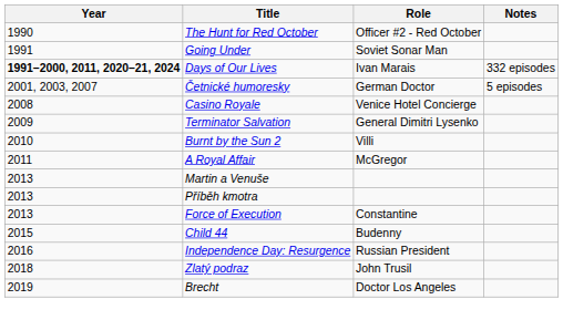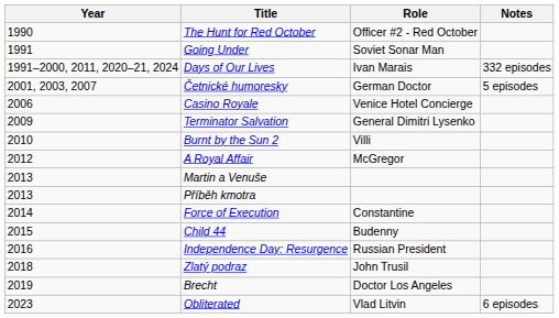Days of Our Lives | Year: bold -> normal
Casino Royale | Year: 2008 -> 2006
A Royal Affair | Year: 2011 -> 2012
Force of Execution | Year: 2013 -> 2014
+ row: 2023 | Obliterated | Vlad Litvin | 6 episodes
